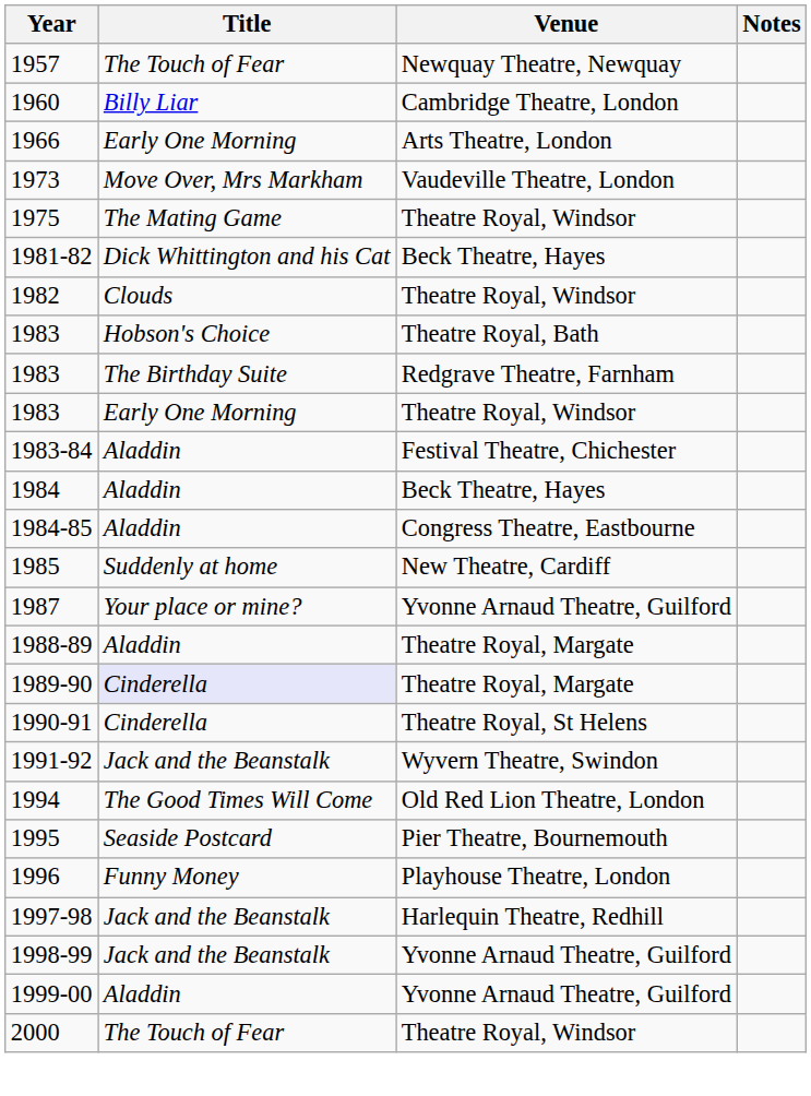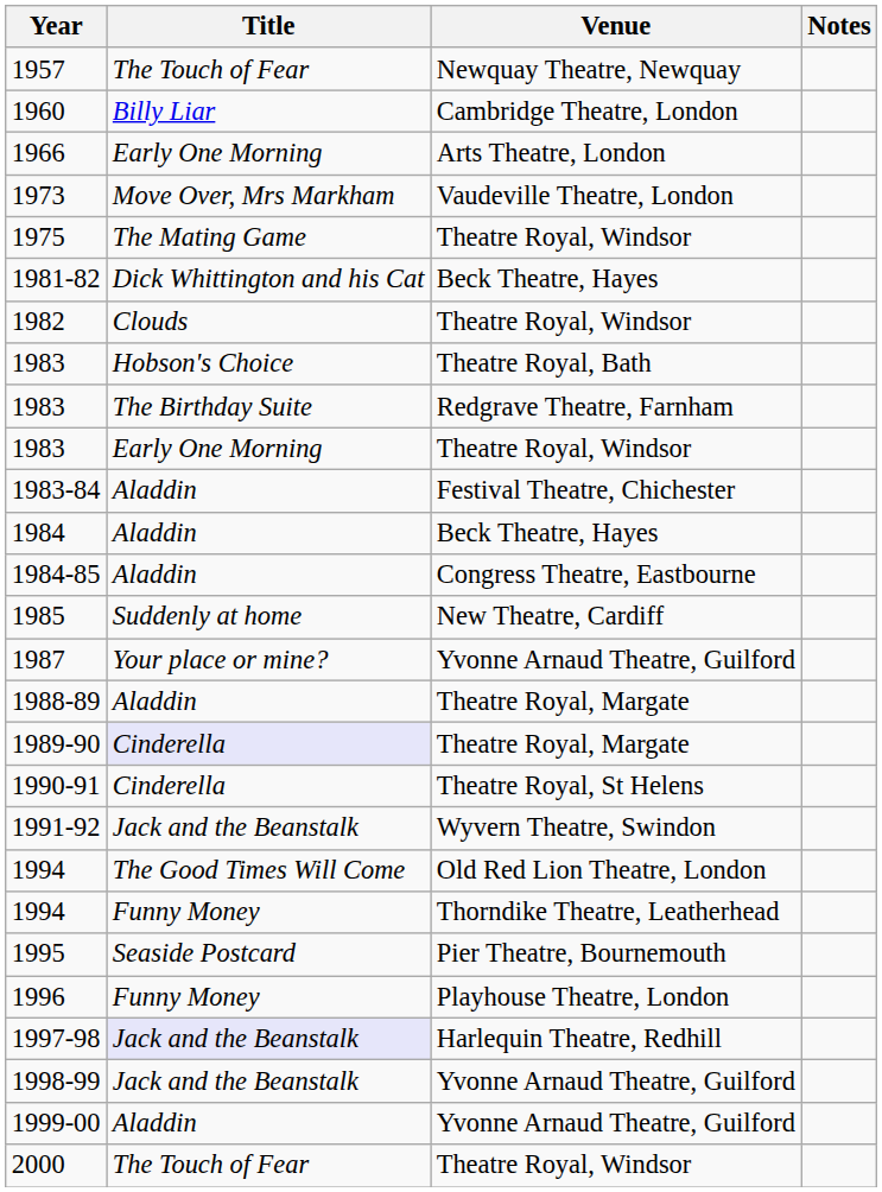+ row: 1994 | Funny Money | Thorndike Theatre, Leatherhead
1997-98 | Title: no background -> lavender background
